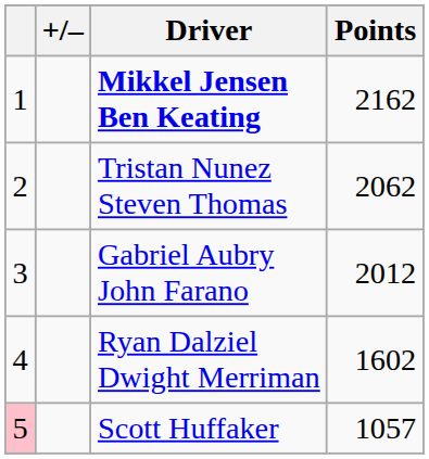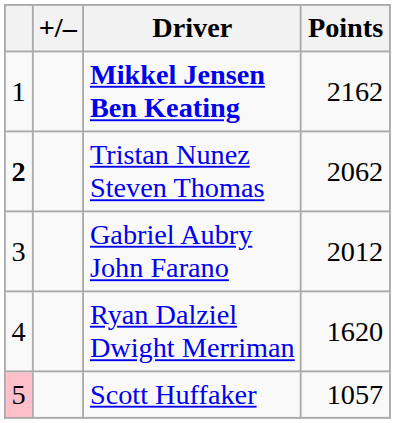Tristan Nunez Steven Thomas | column 1: normal -> bold
Ryan Dalziel Dwight Merriman | Points: 1602 -> 1620
